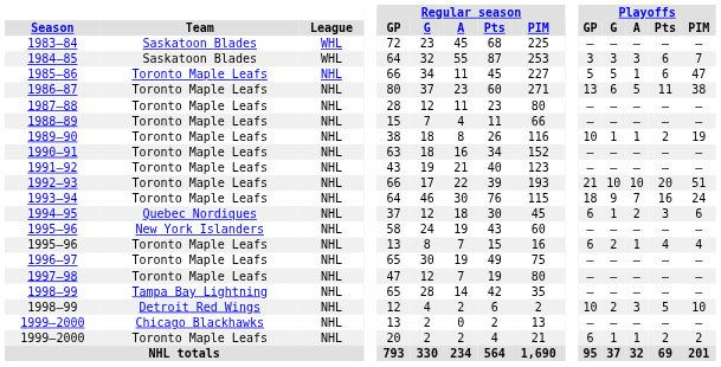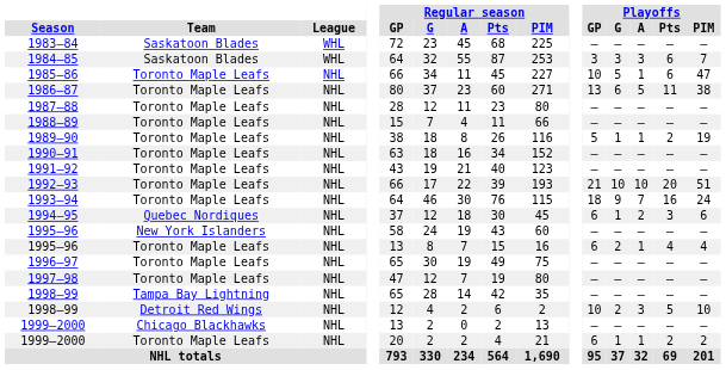1985–86 | Playoffs / GP: 5 -> 10
1989–90 | Playoffs / GP: 10 -> 5
